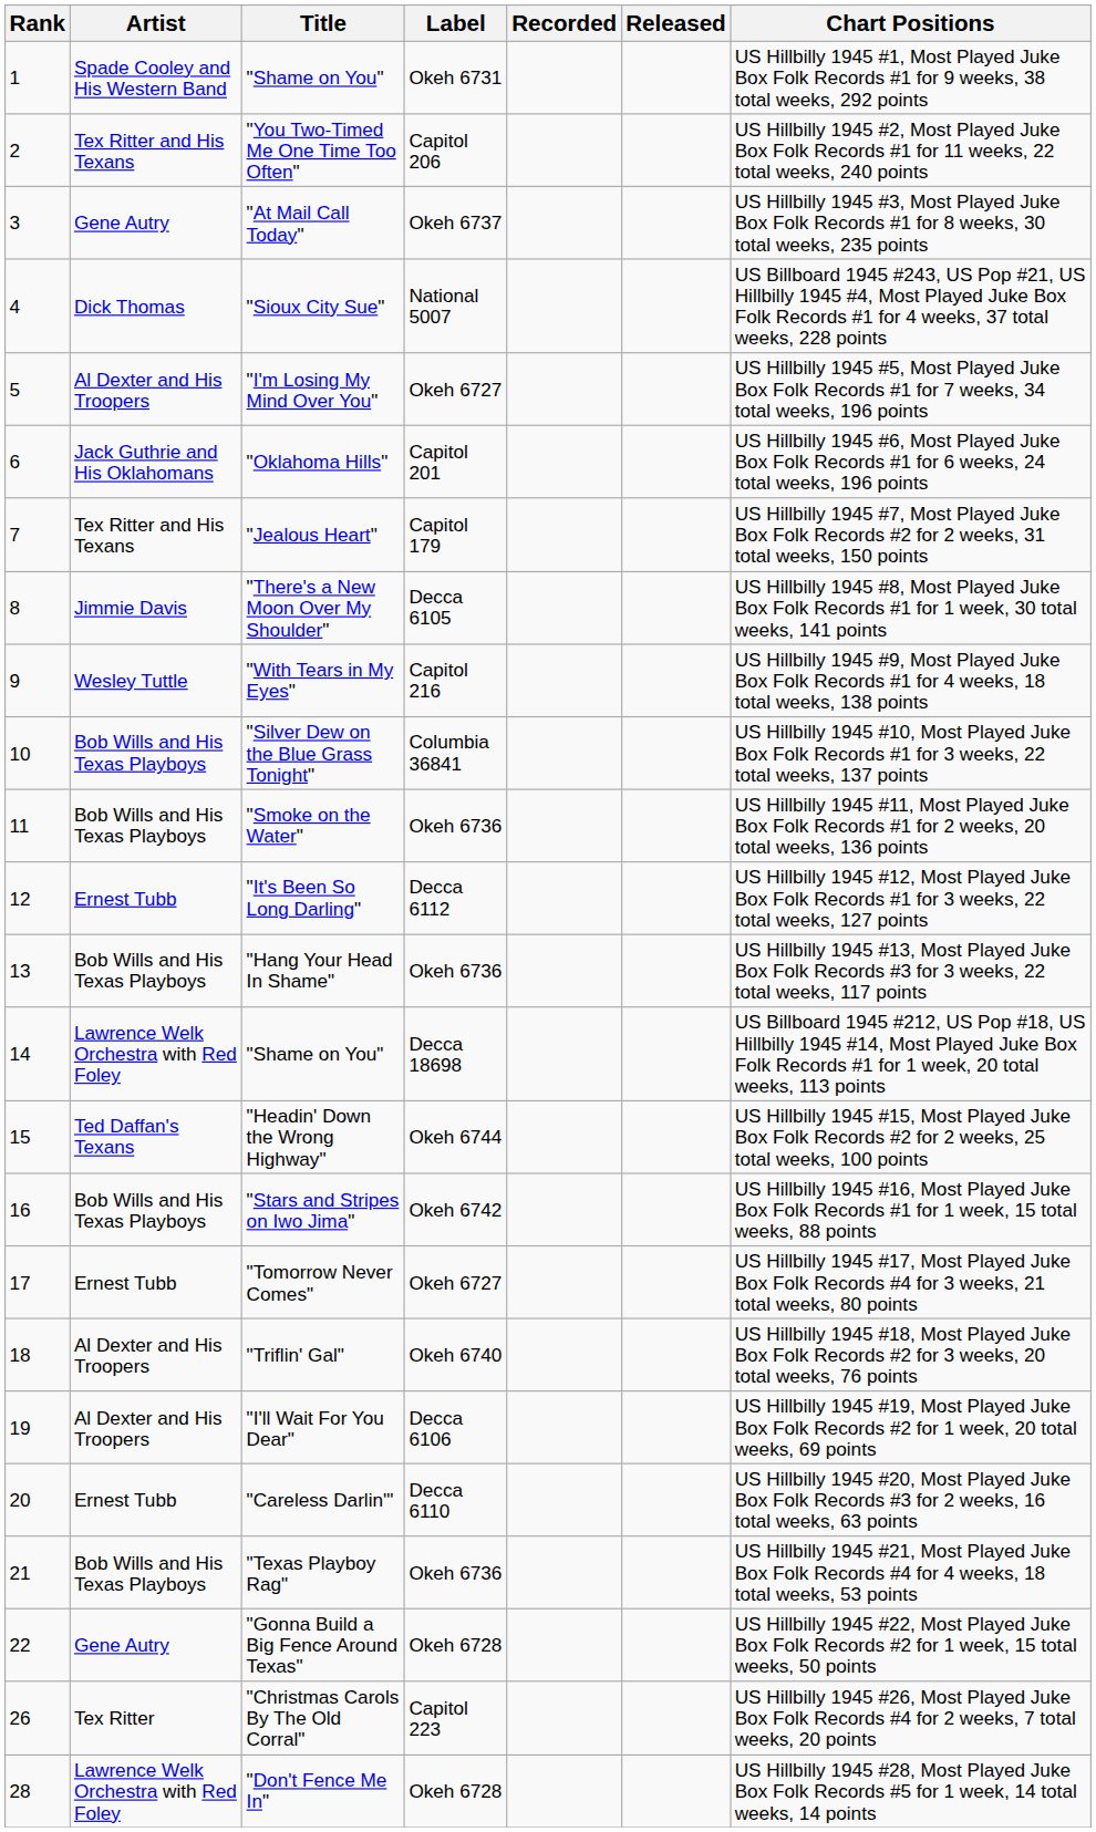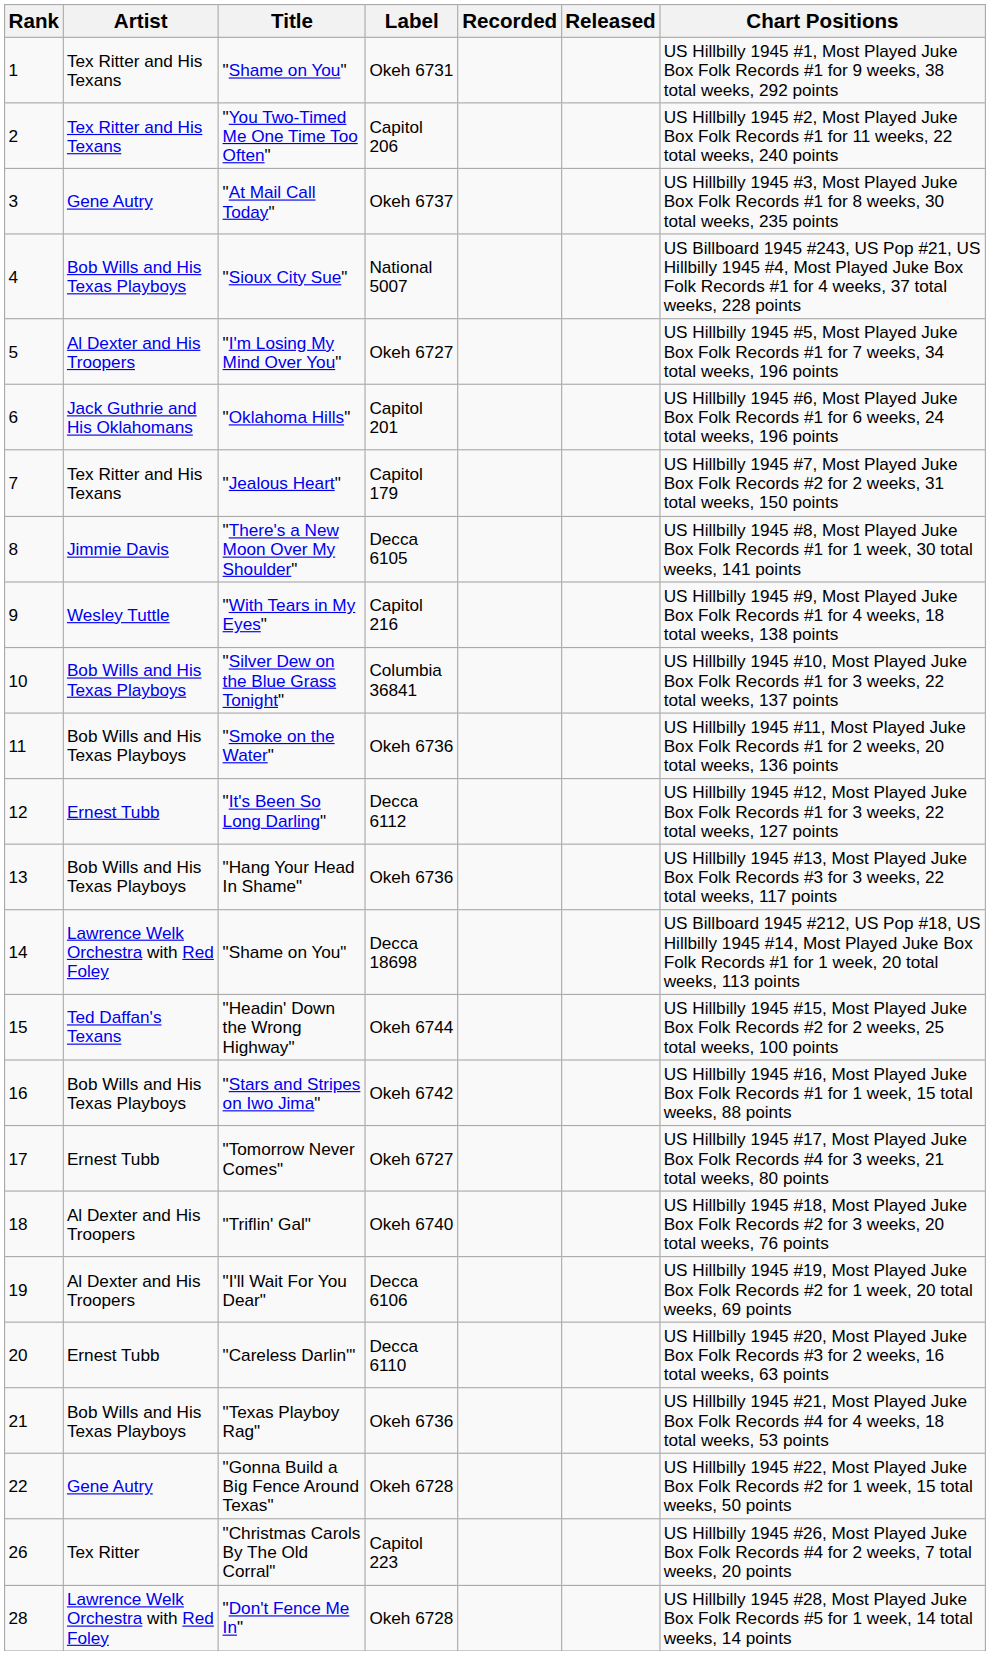1 / "Shame on You" | Artist: Spade Cooley and His Western Band -> Tex Ritter and His Texans
"Sioux City Sue" | Artist: Dick Thomas -> Bob Wills and His Texas Playboys
